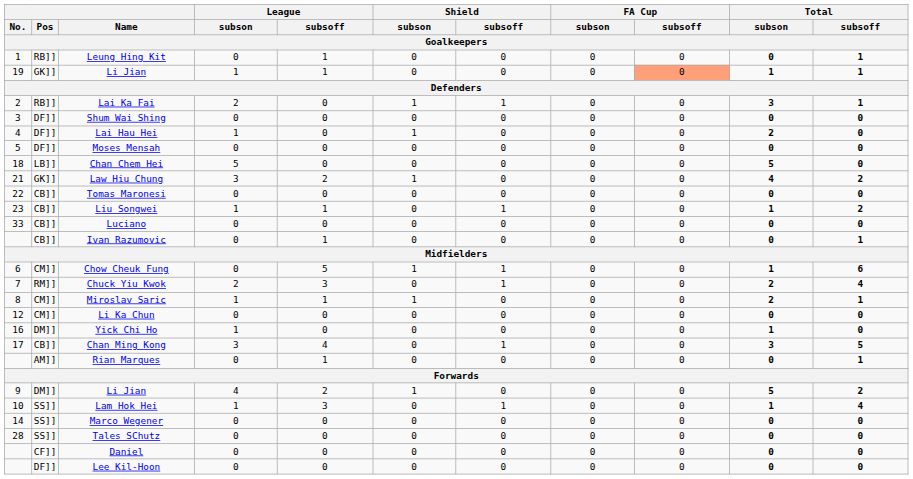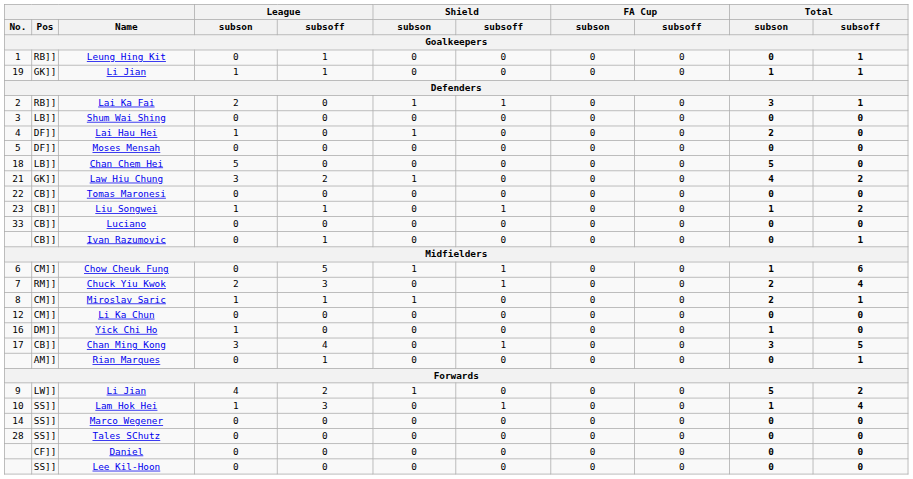19 / Li Jian | FA Cup / subsoff: lightsalmon background -> no background
Shum Wai Shing | Pos: DF]] -> LB]]
9 / Li Jian | Pos: DM]] -> LW]]
Lee Kil-Hoon | Pos: DF]] -> SS]]
